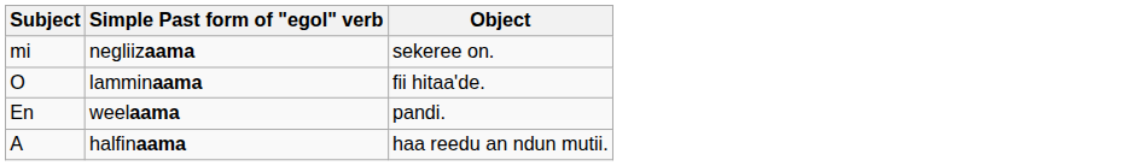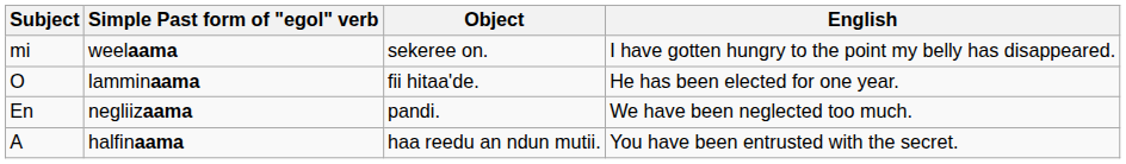+ column: English | I have gotten hungry to the point my belly has disappeared. | He has been elected for one year. | We have been neglected too much. | You have been entrusted with the secret.
mi | Simple Past form of "egol" verb: negliizaama -> weelaama
En | Simple Past form of "egol" verb: weelaama -> negliizaama
